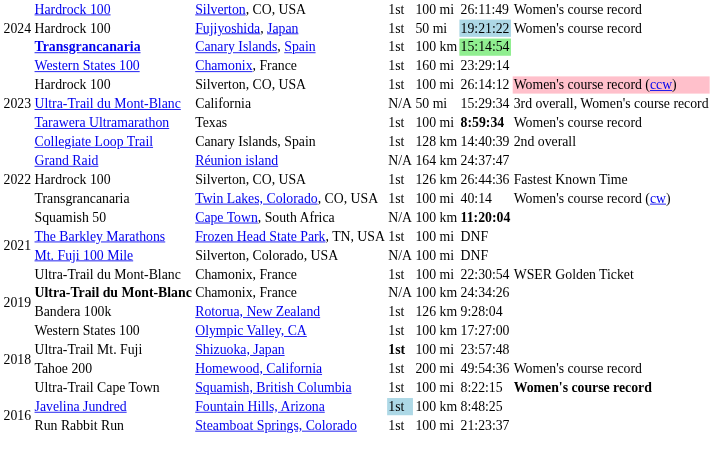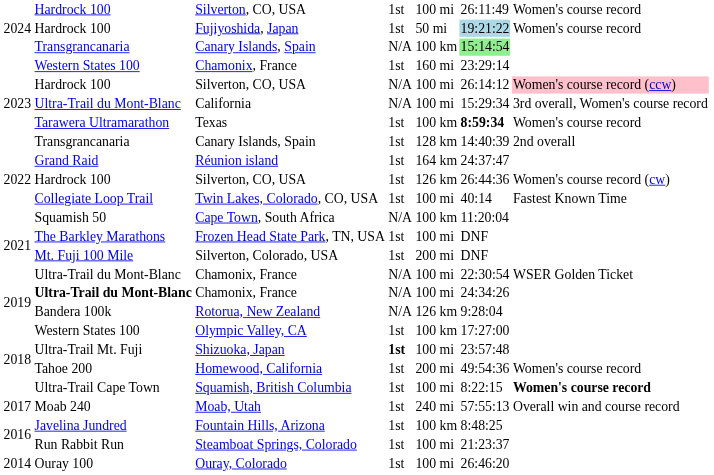2024 / Canary Islands, Spain | column 2: bold -> normal
2024 / Canary Islands, Spain | column 4: 1st -> N/A
2023 / Silverton, CO, USA | column 4: 1st -> N/A
California | column 5: 50 mi -> 100 mi
Texas | column 5: 100 mi -> 100 km
2023 / Canary Islands, Spain | column 2: Collegiate Loop Trail -> Transgrancanaria
Réunion island | column 4: N/A -> 1st
2022 / Silverton, CO, USA | column 7: Fastest Known Time -> Women's course record (cw)
Twin Lakes, Colorado, CO, USA | column 2: Transgrancanaria -> Collegiate Loop Trail
Twin Lakes, Colorado, CO, USA | column 7: Women's course record (cw) -> Fastest Known Time
Cape Town, South Africa | column 6: bold -> normal
Silverton, Colorado, USA | column 4: N/A -> 1st
Silverton, Colorado, USA | column 5: 100 mi -> 200 mi
2021 / Chamonix, France | column 4: 1st -> N/A
2019 / Chamonix, France | column 5: 100 km -> 100 mi
Rotorua, New Zealand | column 4: 1st -> N/A
+ row: 2017 | Moab 240 | Moab, Utah | 1st | 240 mi | 57:55:13 | Overall win and course record
Fountain Hills, Arizona | column 4: lightblue background -> no background
+ row: 2014 | Ouray 100 | Ouray, Colorado | 1st | 100 mi | 26:46:20
